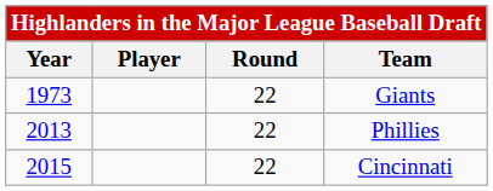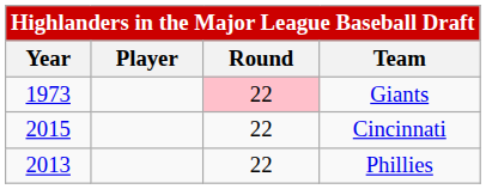Giants | Round: no background -> pink background
rows swapped: Phillies <-> Cincinnati
